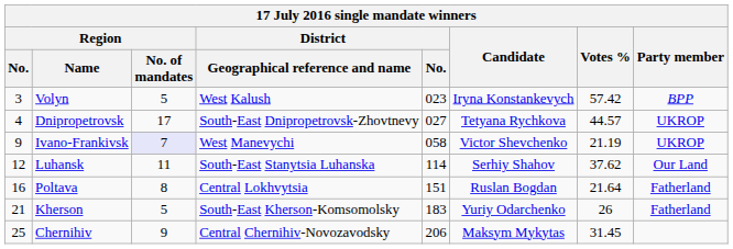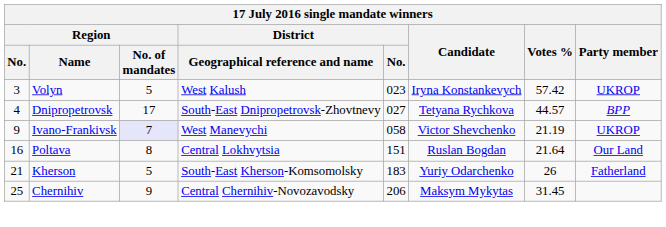Volyn | Party member: BPP -> UKROP
Dnipropetrovsk | Party member: UKROP -> BPP
- row: 12 | Luhansk | 11 | South-East Stanytsia Luhanska | 114 | Serhiy Shahov | 37.62 | Our Land
Poltava | Party member: Fatherland -> Our Land
